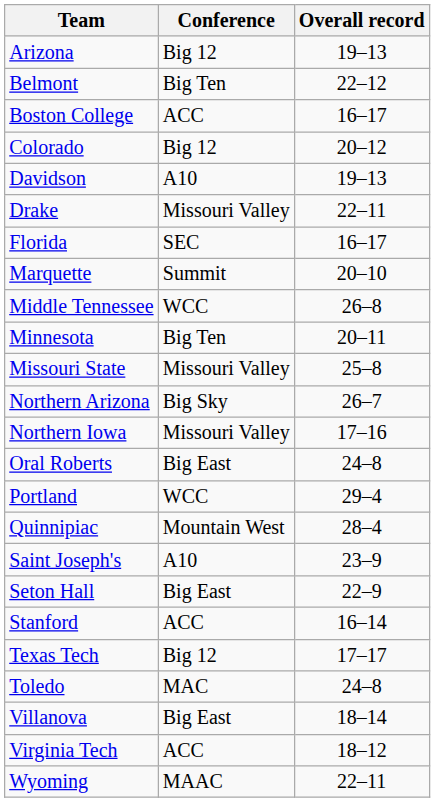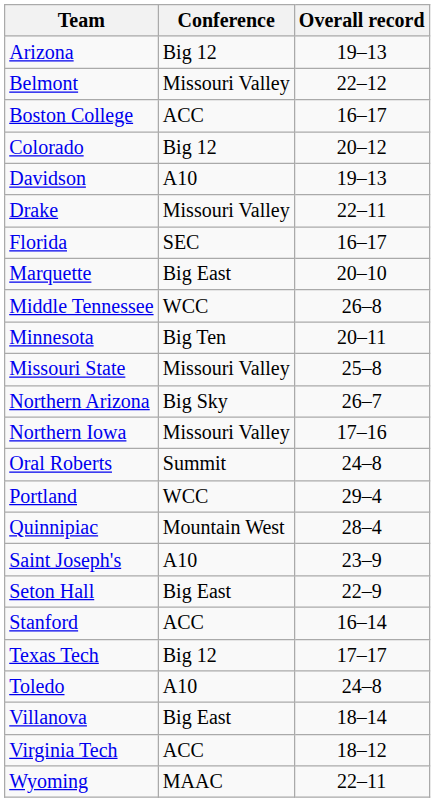Belmont | Conference: Big Ten -> Missouri Valley
Marquette | Conference: Summit -> Big East
Oral Roberts | Conference: Big East -> Summit
Toledo | Conference: MAC -> A10
